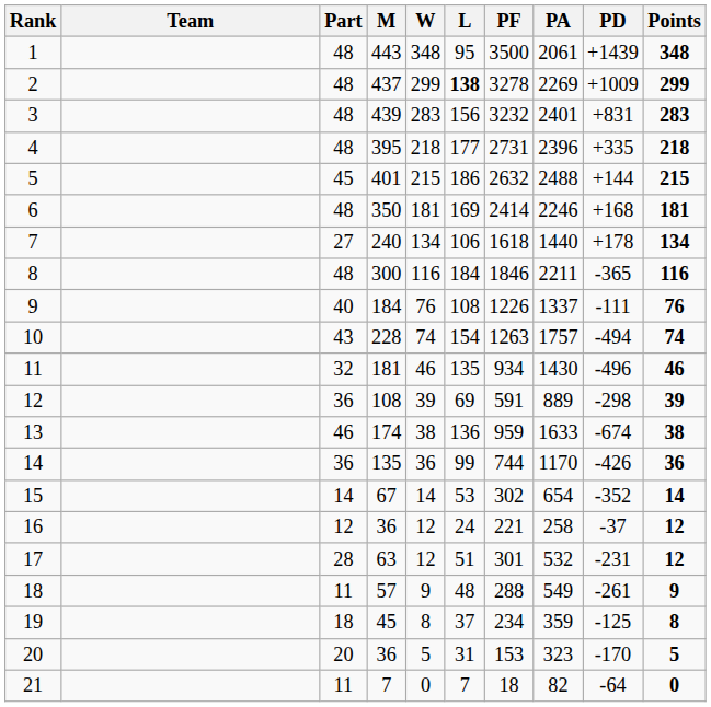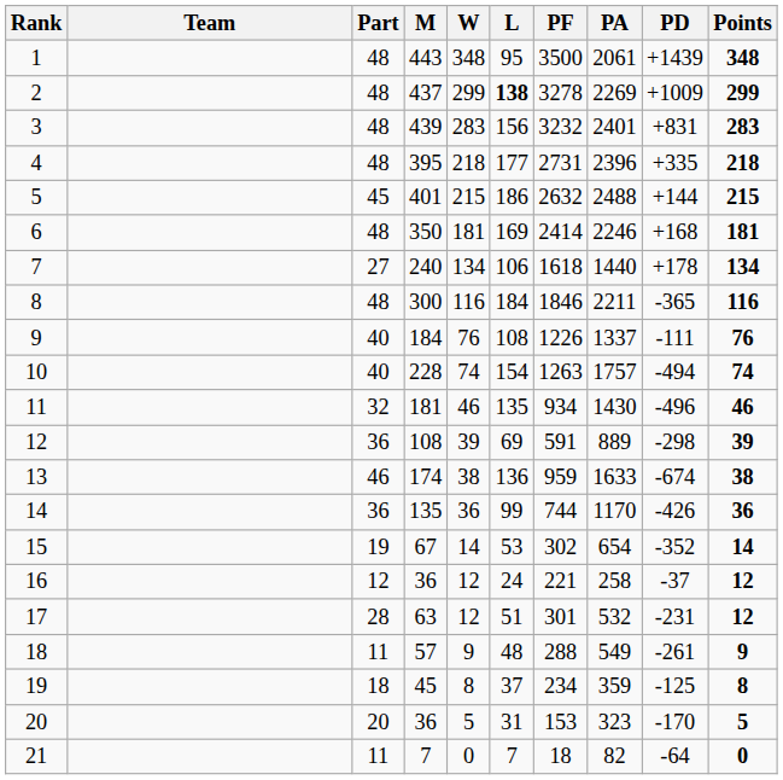10 | Part: 43 -> 40
15 | Part: 14 -> 19
